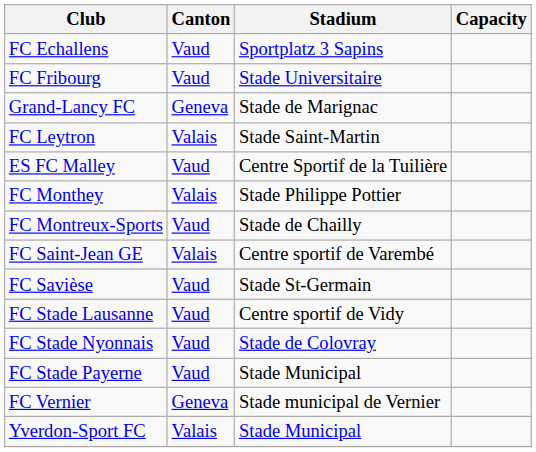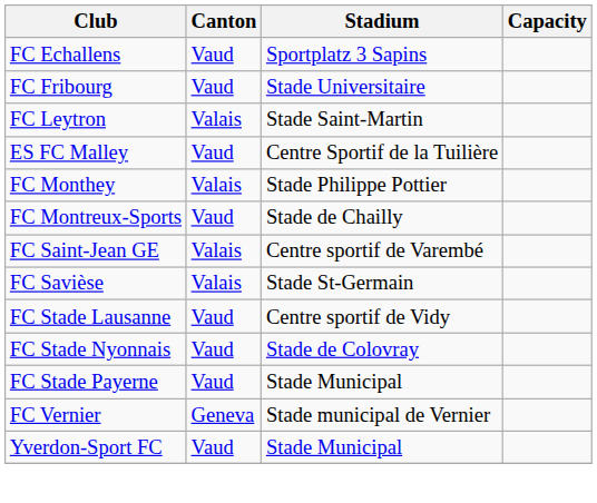- row: Grand-Lancy FC | Geneva | Stade de Marignac
FC Savièse | Canton: Vaud -> Valais
Yverdon-Sport FC | Canton: Valais -> Vaud
